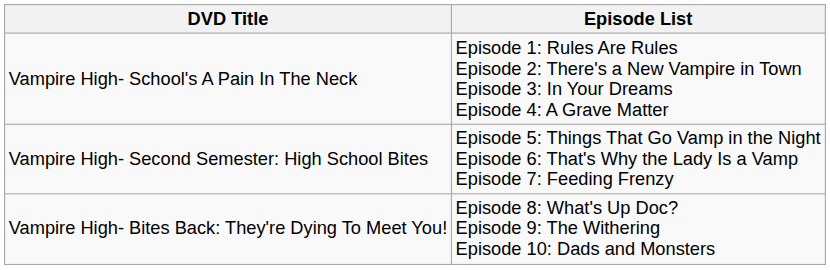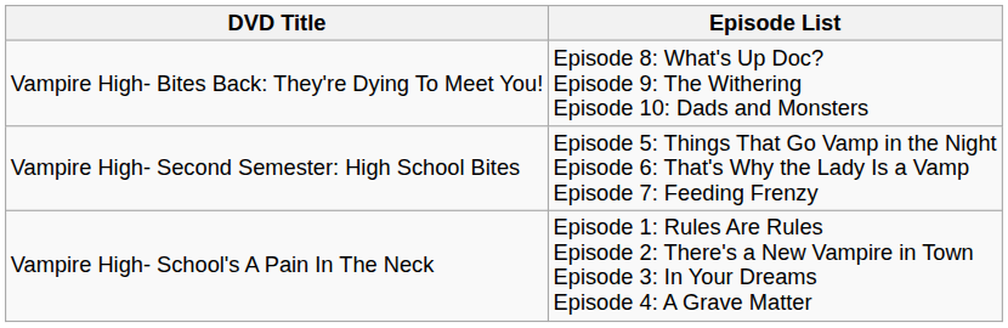rows swapped: Vampire High- School's A Pain In The Neck <-> Vampire High- Bites Back: They're Dying To Meet You!
